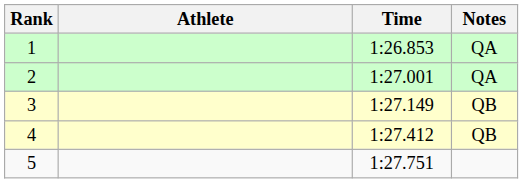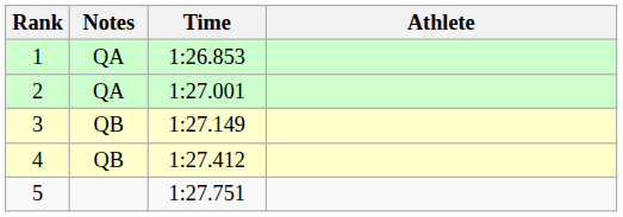columns swapped: Athlete <-> Notes
